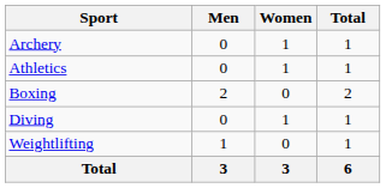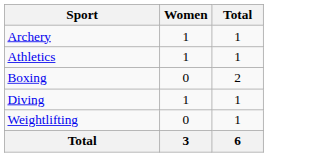- column: Men | 0 | 0 | 2 | 0 | 1 | 3
